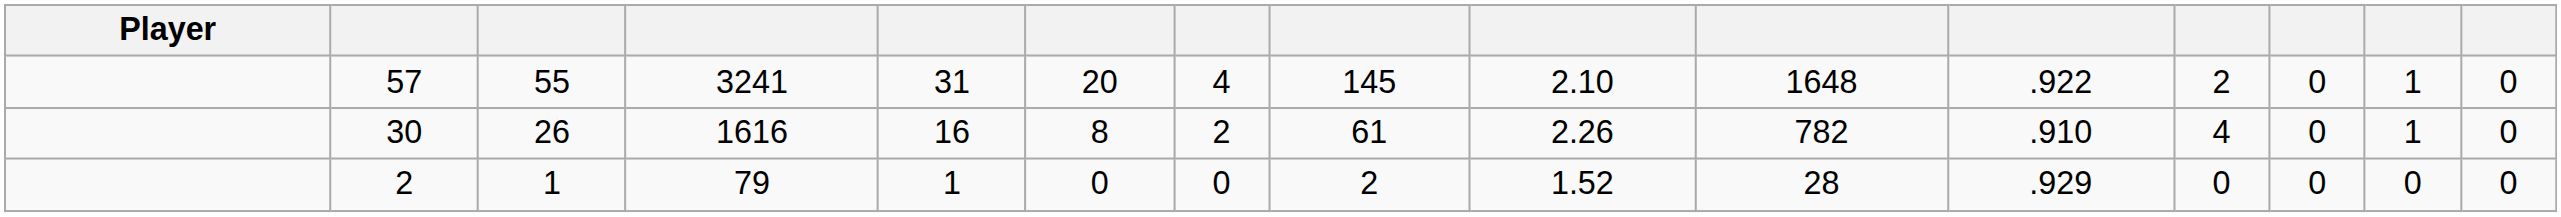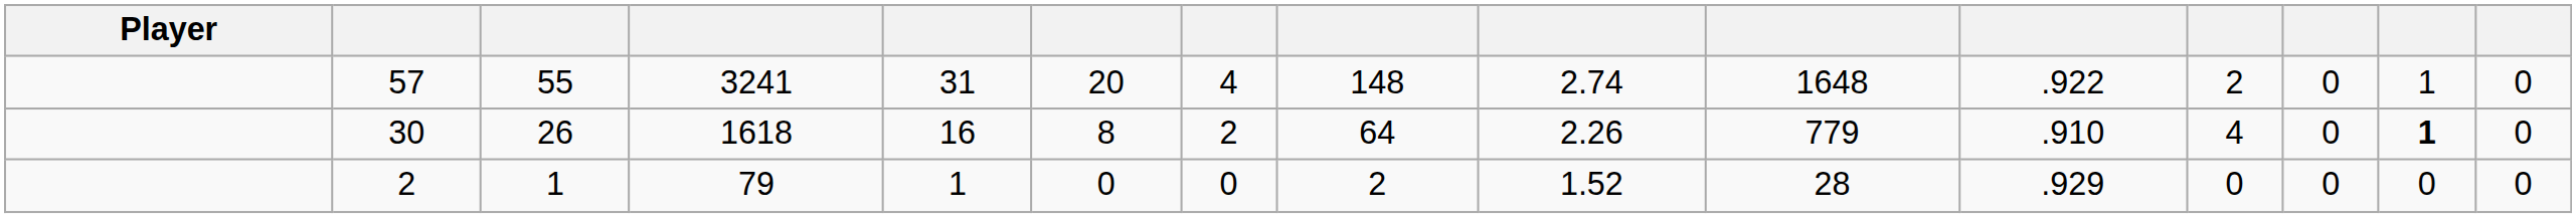57 | column 8: 145 -> 148
57 | column 9: 2.10 -> 2.74
30 | column 4: 1616 -> 1618
30 | column 8: 61 -> 64
30 | column 10: 782 -> 779
30 | column 14: normal -> bold
